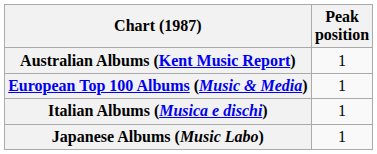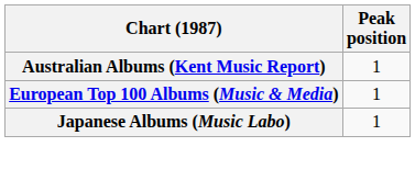- row: Italian Albums (Musica e dischi) | 1
